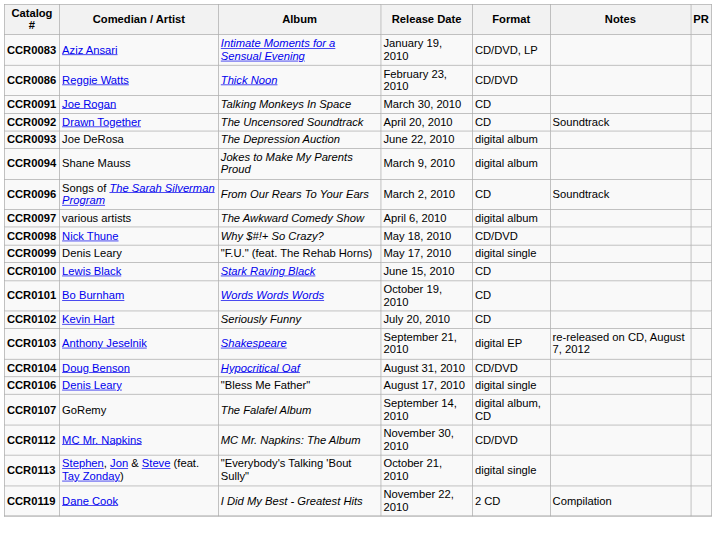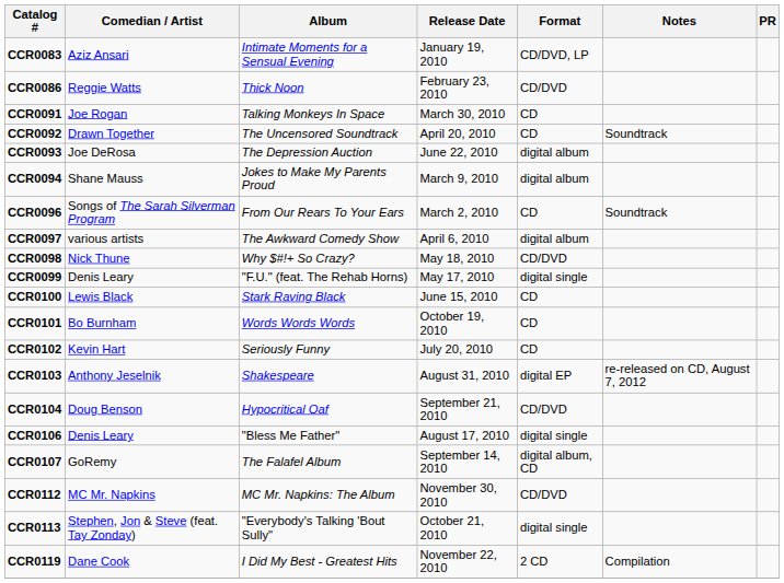CCR0103 | Release Date: September 21, 2010 -> August 31, 2010
CCR0104 | Release Date: August 31, 2010 -> September 21, 2010
